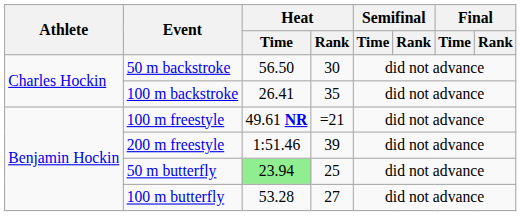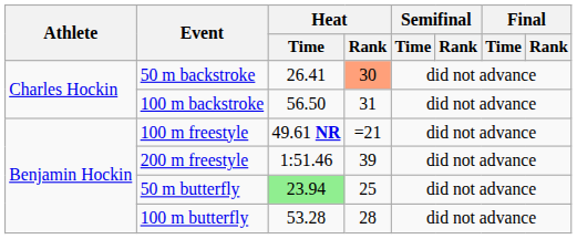50 m backstroke | Heat / Time: 56.50 -> 26.41
50 m backstroke | Heat / Rank: no background -> lightsalmon background
100 m backstroke | Heat / Time: 26.41 -> 56.50
100 m backstroke | Heat / Rank: 35 -> 31
100 m butterfly | Heat / Rank: 27 -> 28
